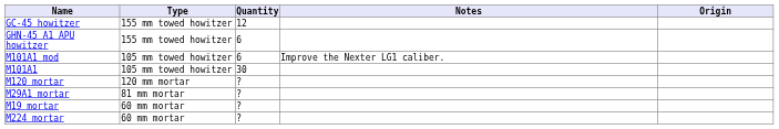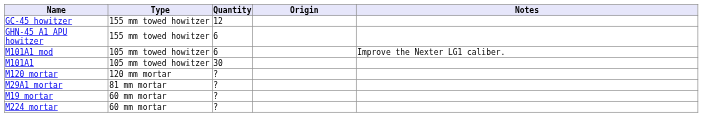columns swapped: Origin <-> Notes
